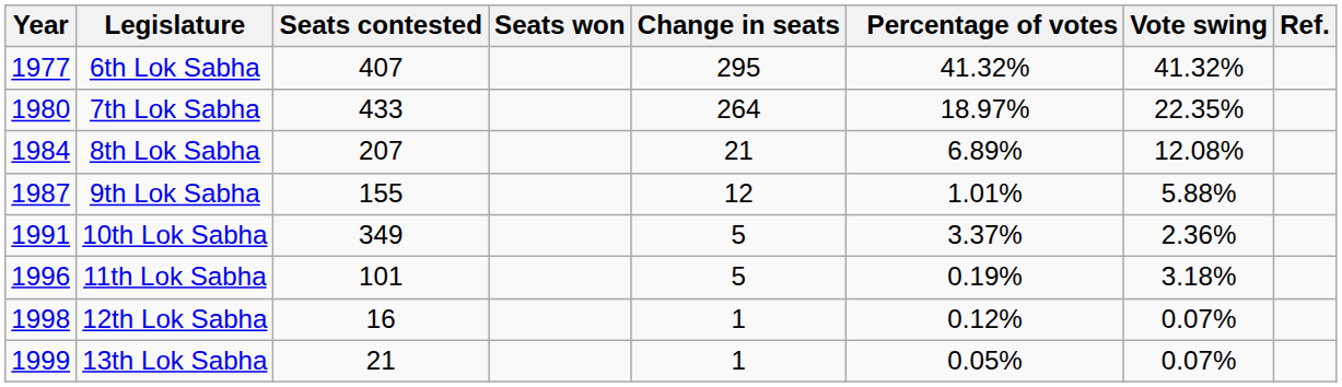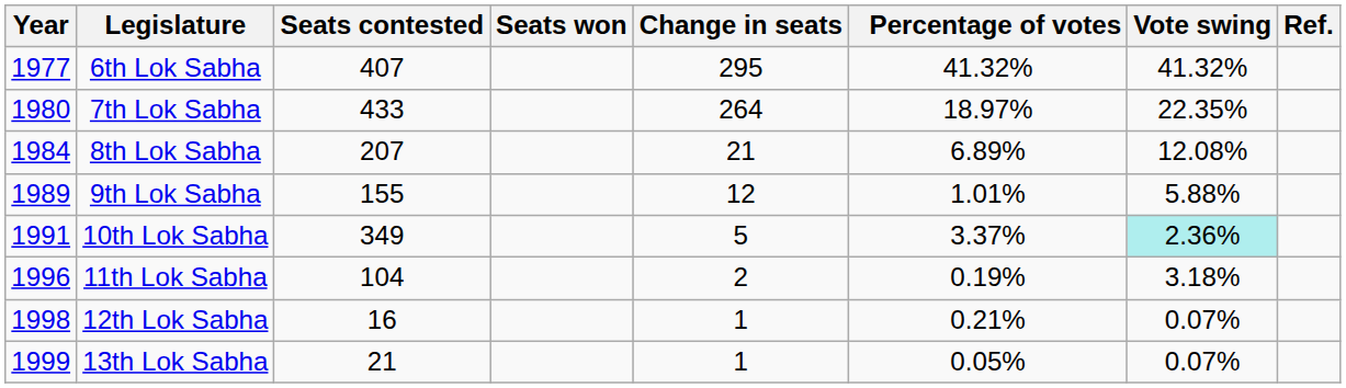9th Lok Sabha | Year: 1987 -> 1989
10th Lok Sabha | Vote swing: no background -> paleturquoise background
11th Lok Sabha | Seats contested: 101 -> 104
11th Lok Sabha | Change in seats: 5 -> 2
12th Lok Sabha | Percentage of votes: 0.12% -> 0.21%
